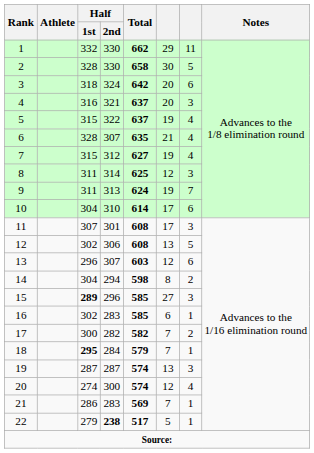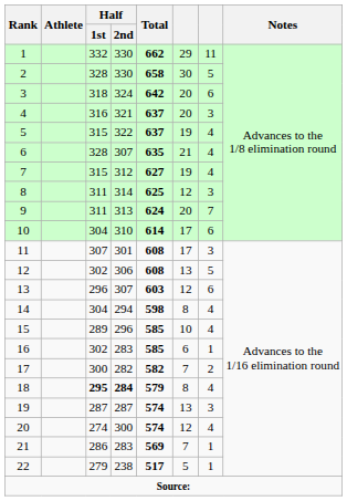9 | column 6: 19 -> 20
14 | column 7: 2 -> 4
15 | Half / 1st: bold -> normal
15 | column 6: 27 -> 10
15 | column 7: 3 -> 4
18 | Half / 2nd: normal -> bold
18 | column 6: 7 -> 8
18 | column 7: 1 -> 4
22 | Half / 2nd: bold -> normal
